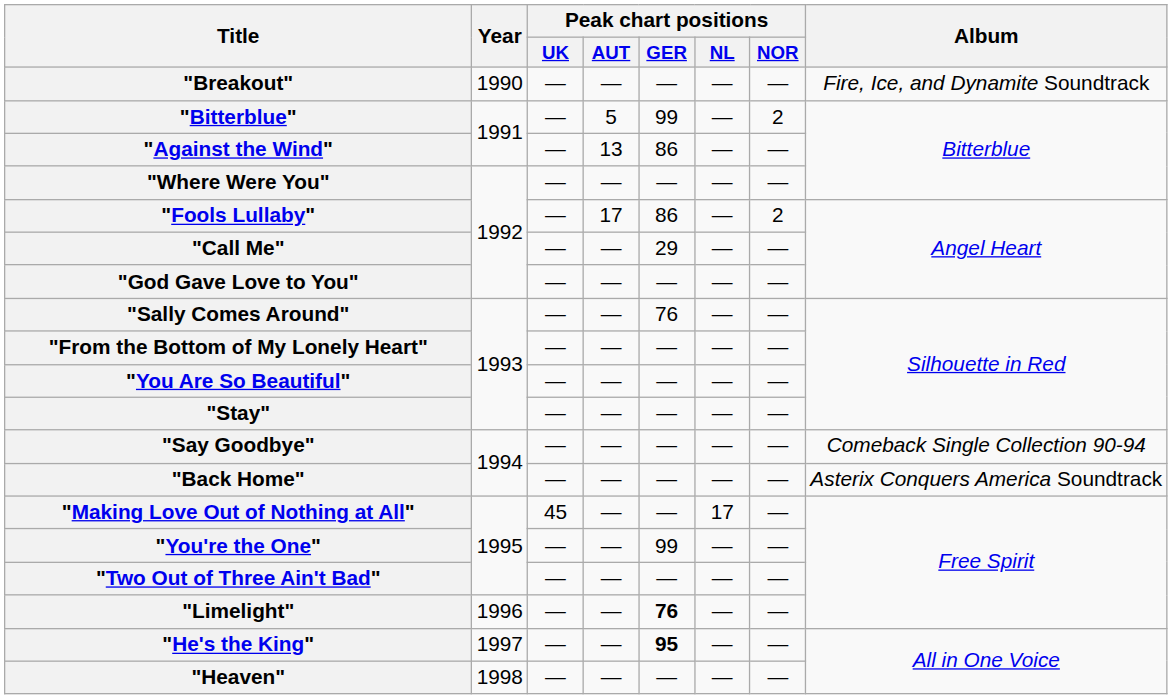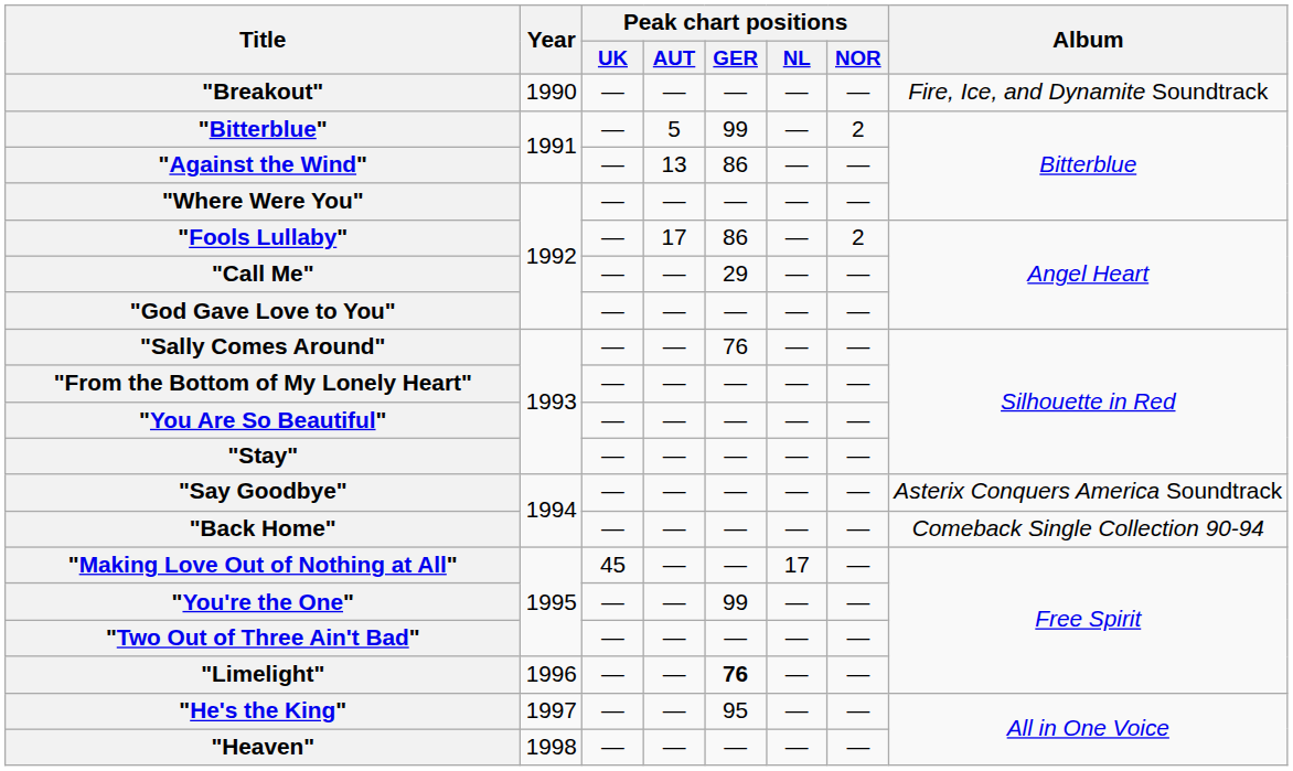"Say Goodbye" | Album: Comeback Single Collection 90-94 -> Asterix Conquers America Soundtrack
"Back Home" | Album: Asterix Conquers America Soundtrack -> Comeback Single Collection 90-94
"He's the King" | Peak chart positions / GER: bold -> normal
